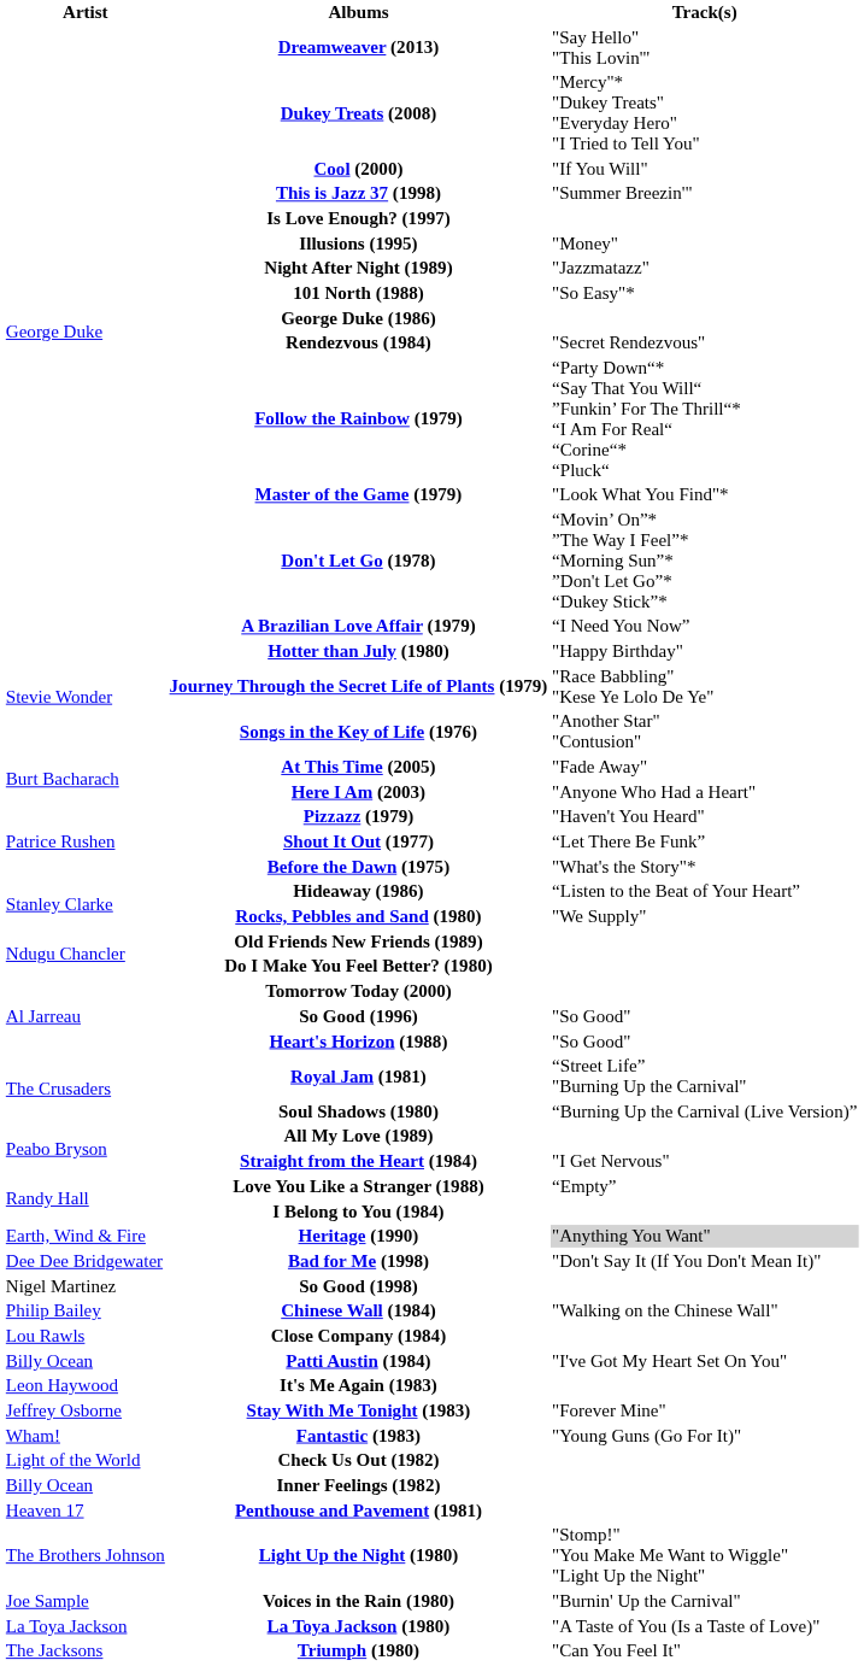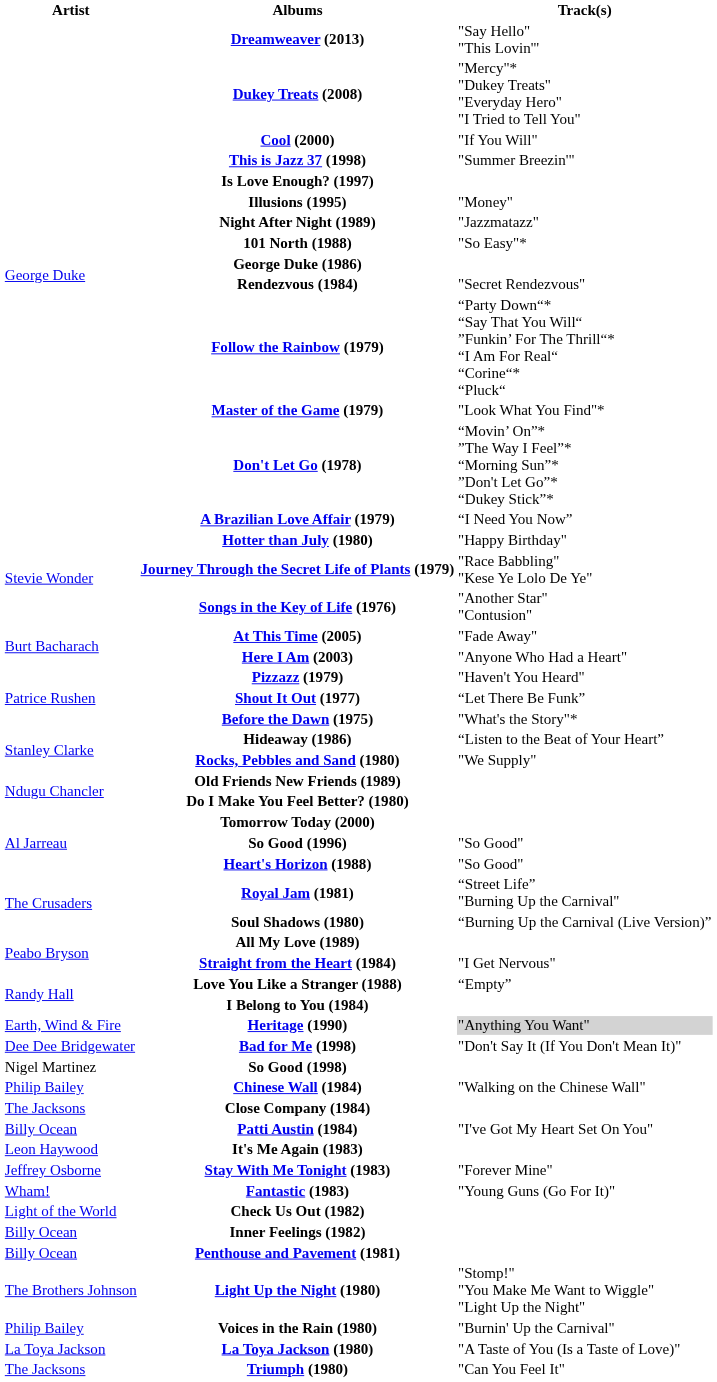Close Company (1984) | Artist: Lou Rawls -> The Jacksons
Penthouse and Pavement (1981) | Artist: Heaven 17 -> Billy Ocean
Voices in the Rain (1980) | Artist: Joe Sample -> Philip Bailey
